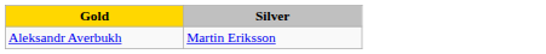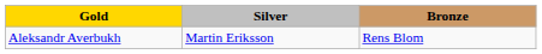+ column: Bronze | Rens Blom
